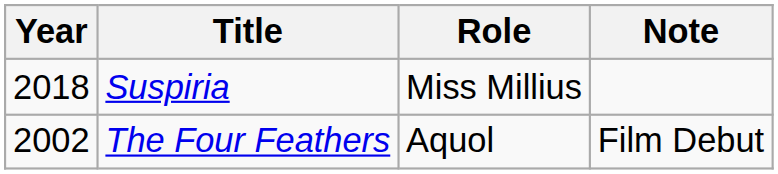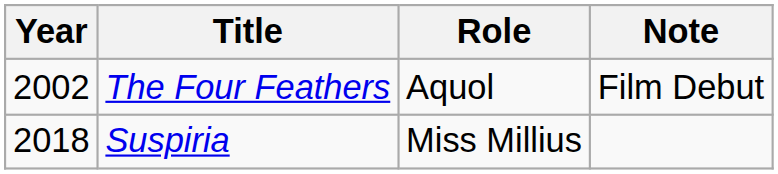rows swapped: The Four Feathers <-> Suspiria
